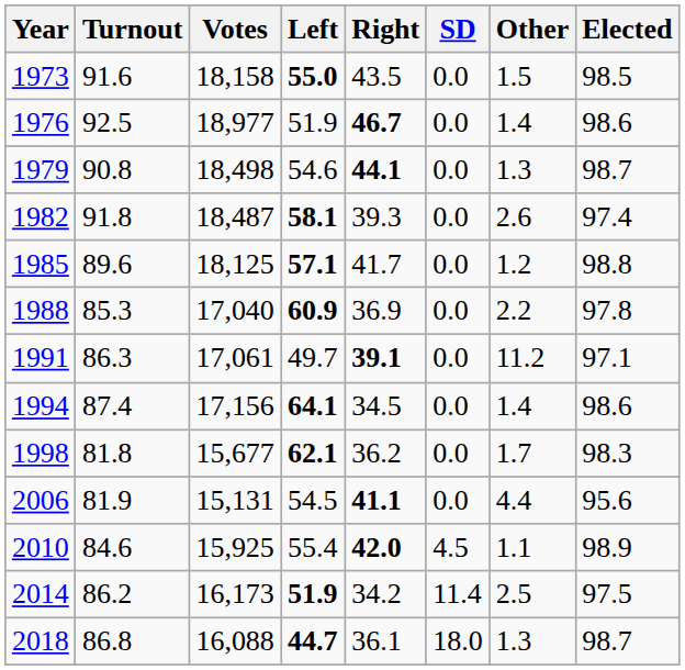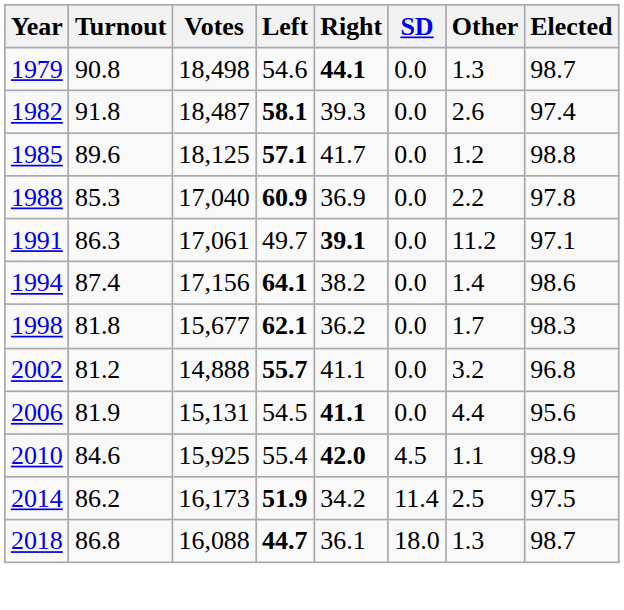- row: 1973 | 91.6 | 18,158 | 55.0 | 43.5 | 0.0 | 1.5 | 98.5
- row: 1976 | 92.5 | 18,977 | 51.9 | 46.7 | 0.0 | 1.4 | 98.6
1994 | Right: 34.5 -> 38.2
+ row: 2002 | 81.2 | 14,888 | 55.7 | 41.1 | 0.0 | 3.2 | 96.8
